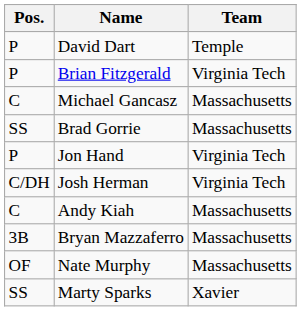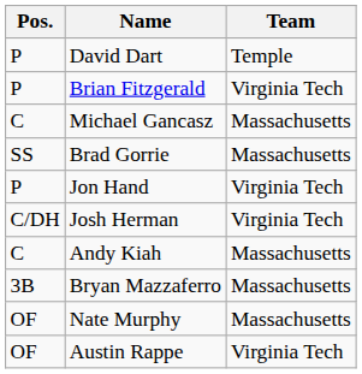+ row: OF | Austin Rappe | Virginia Tech
- row: SS | Marty Sparks | Xavier
